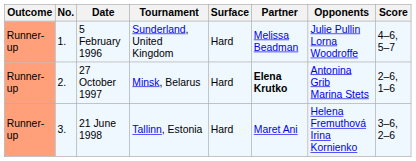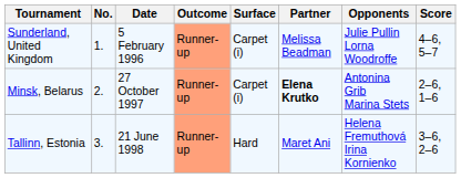columns swapped: Outcome <-> Tournament
5 February 1996 | Surface: Hard -> Carpet (i)
27 October 1997 | Surface: Hard -> Carpet (i)
